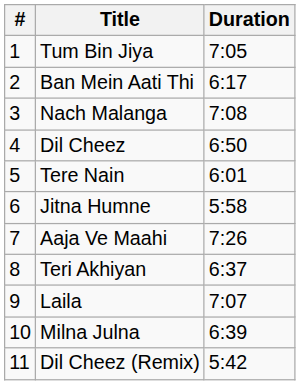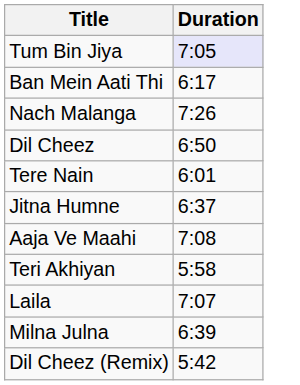- column: # | 1 | 2 | 3 | 4 | 5 | 6 | 7 | 8 | 9 | 10 | 11
Tum Bin Jiya | Duration: no background -> lavender background
Nach Malanga | Duration: 7:08 -> 7:26
Jitna Humne | Duration: 5:58 -> 6:37
Aaja Ve Maahi | Duration: 7:26 -> 7:08
Teri Akhiyan | Duration: 6:37 -> 5:58
